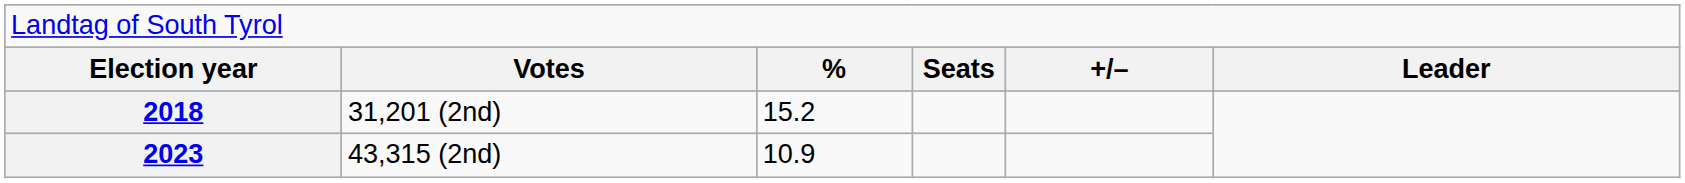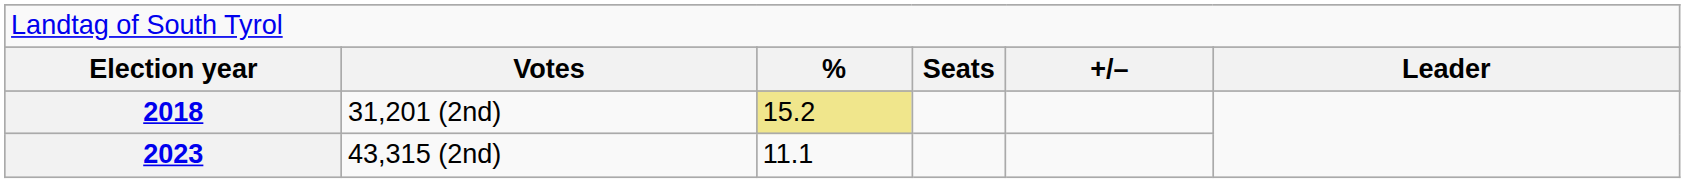2018 | column 3: no background -> khaki background
2023 | column 3: 10.9 -> 11.1
